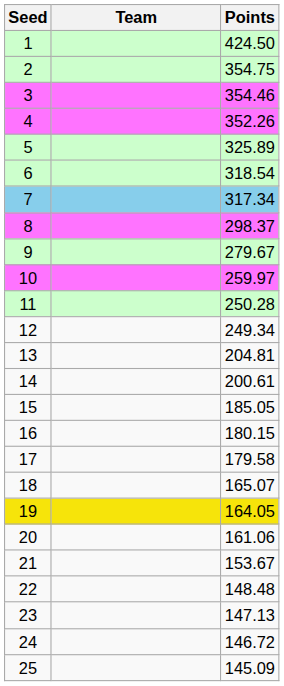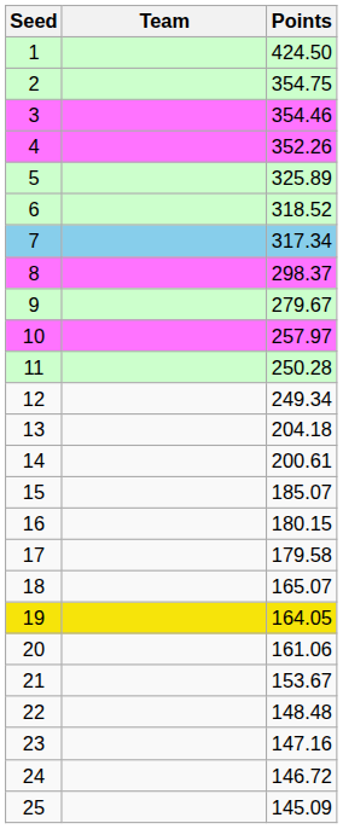6 | Points: 318.54 -> 318.52
10 | Points: 259.97 -> 257.97
13 | Points: 204.81 -> 204.18
15 | Points: 185.05 -> 185.07
23 | Points: 147.13 -> 147.16
